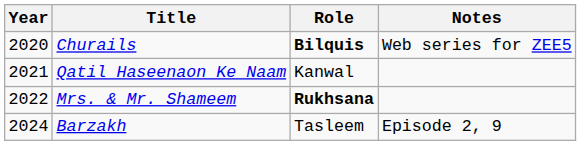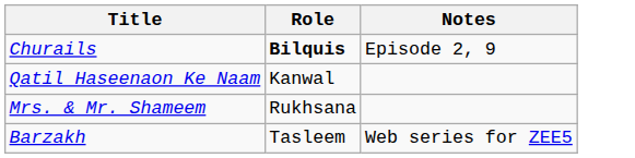- column: Year | 2020 | 2021 | 2022 | 2024
Churails | Notes: Web series for ZEE5 -> Episode 2, 9
Mrs. & Mr. Shameem | Role: bold -> normal
Barzakh | Notes: Episode 2, 9 -> Web series for ZEE5
